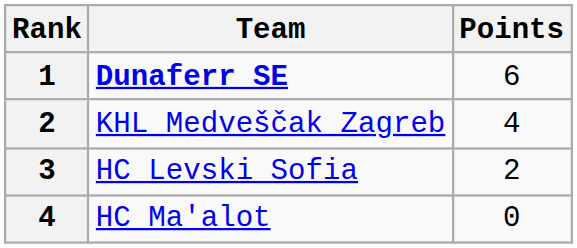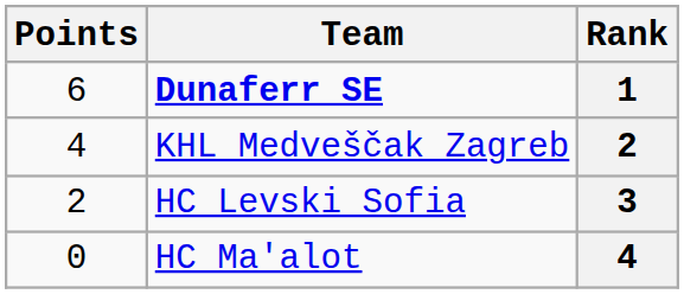columns swapped: Rank <-> Points
